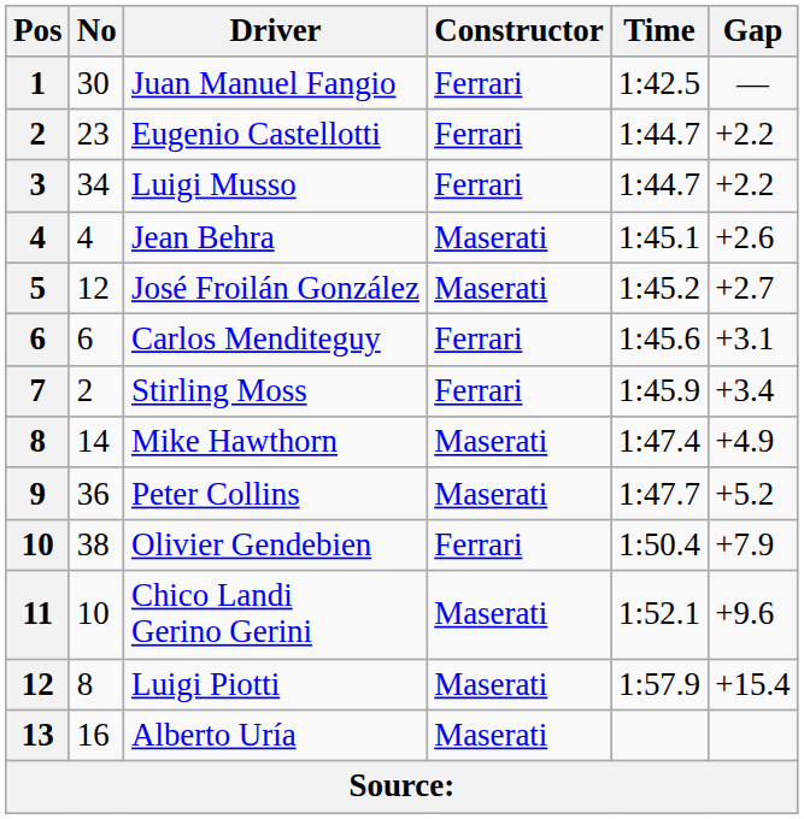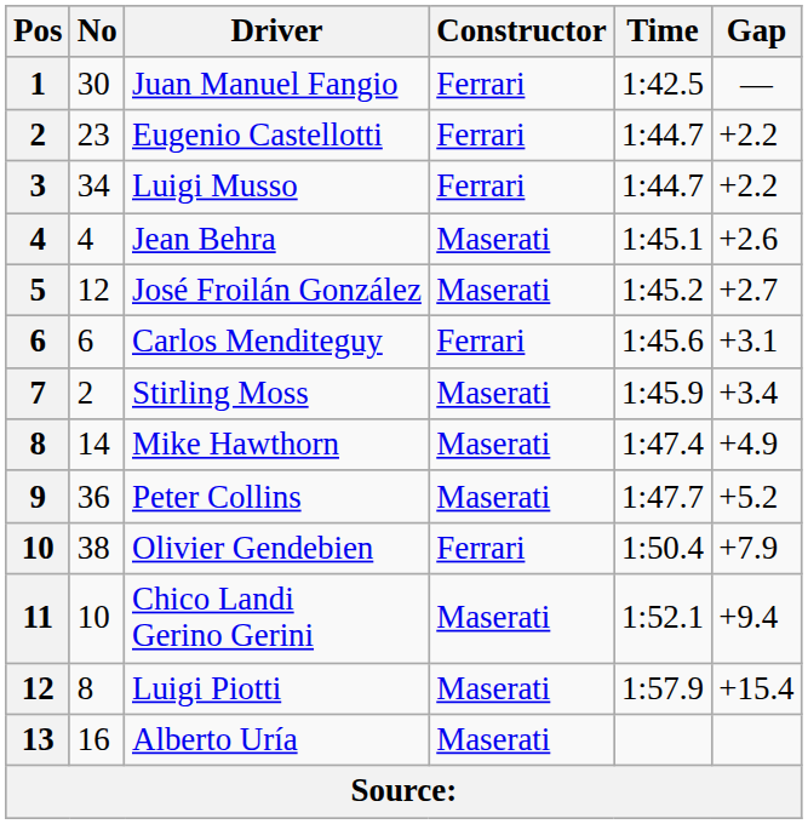Stirling Moss | Constructor: Ferrari -> Maserati
Chico Landi Gerino Gerini | Gap: +9.6 -> +9.4
